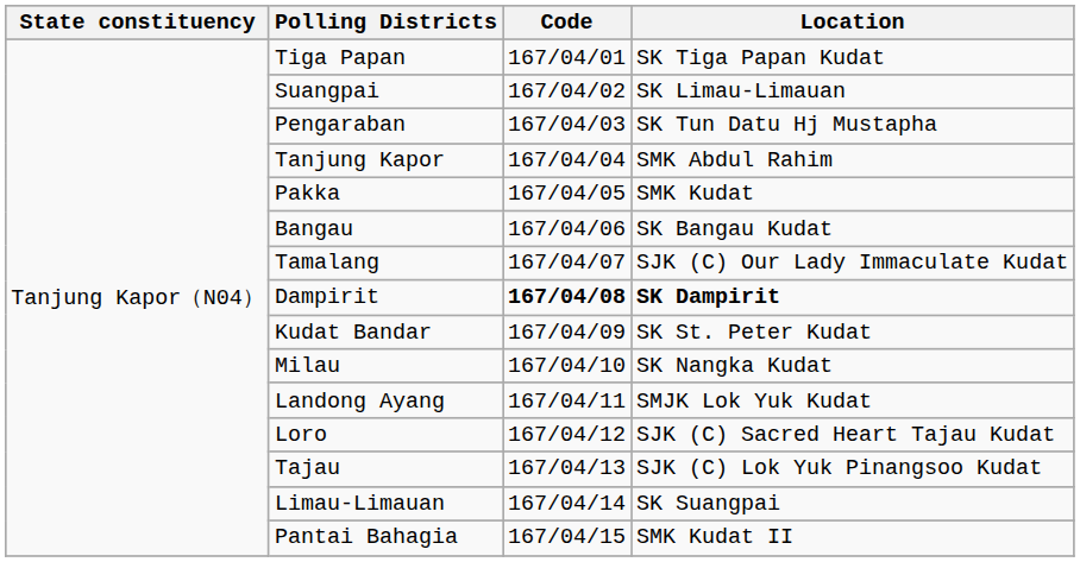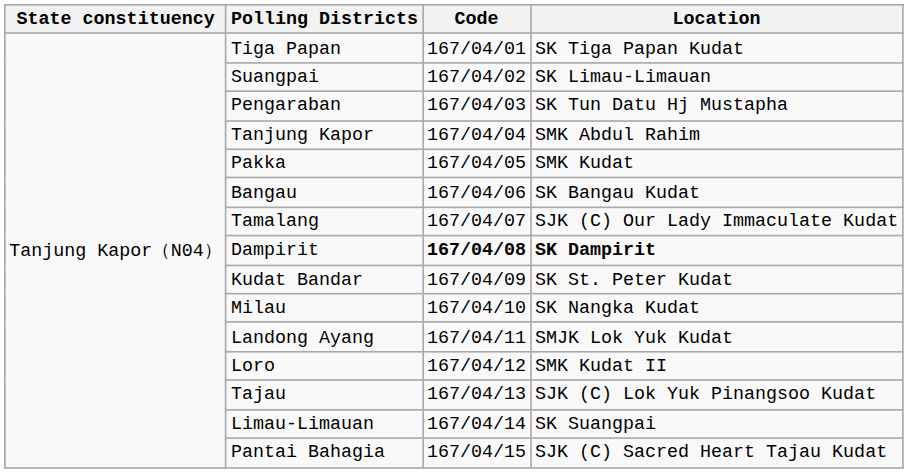Loro | Location: SJK (C) Sacred Heart Tajau Kudat -> SMK Kudat II
Pantai Bahagia | Location: SMK Kudat II -> SJK (C) Sacred Heart Tajau Kudat
